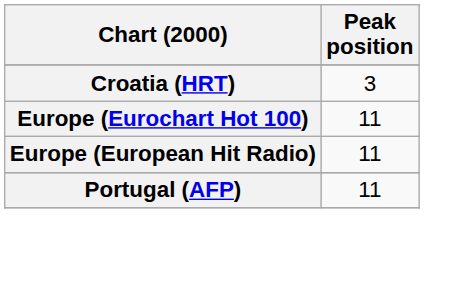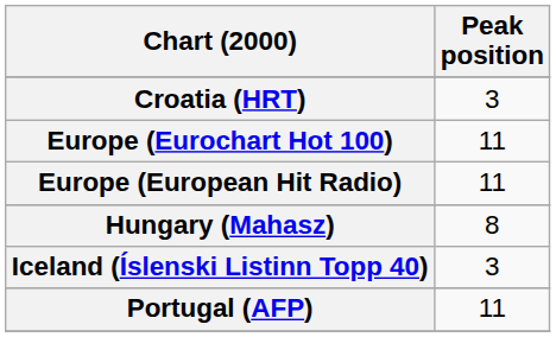+ row: Hungary (Mahasz) | 8
+ row: Iceland (Íslenski Listinn Topp 40) | 3
